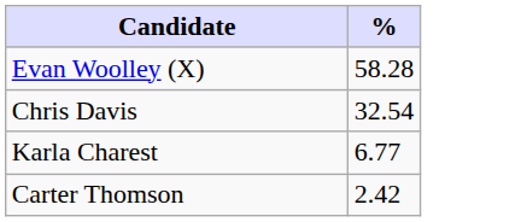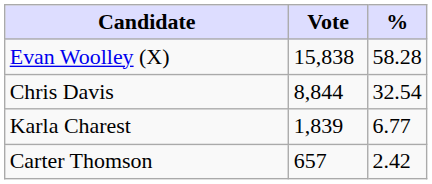+ column: Vote | 15,838 | 8,844 | 1,839 | 657
